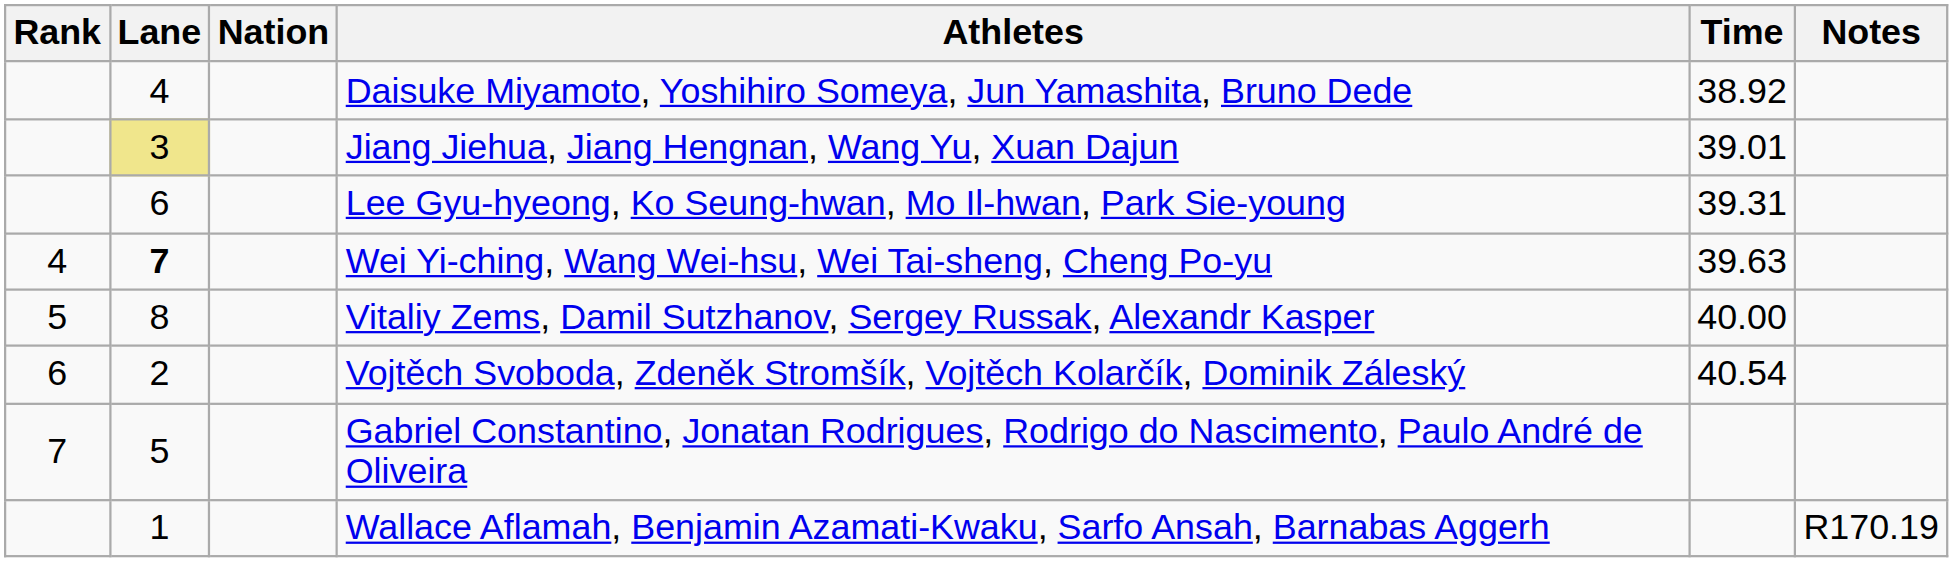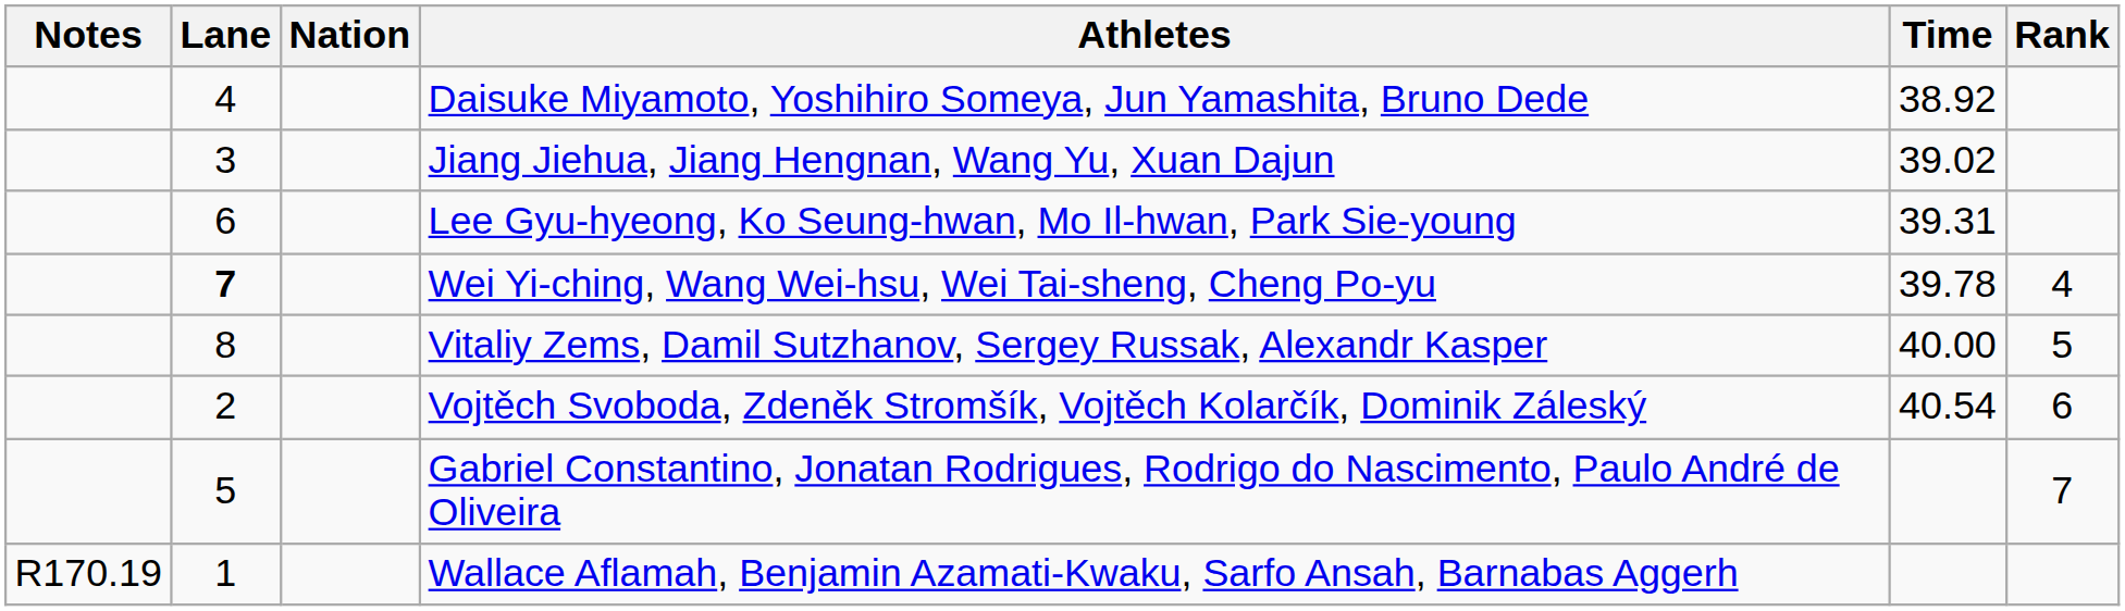columns swapped: Rank <-> Notes
Jiang Jiehua, Jiang Hengnan, Wang Yu, Xuan Dajun | Lane: khaki background -> no background
Jiang Jiehua, Jiang Hengnan, Wang Yu, Xuan Dajun | Time: 39.01 -> 39.02
Wei Yi-ching, Wang Wei-hsu, Wei Tai-sheng, Cheng Po-yu | Time: 39.63 -> 39.78
